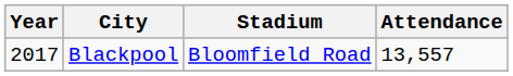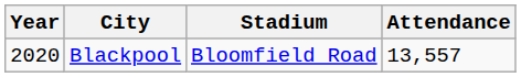Blackpool | Year: 2017 -> 2020
